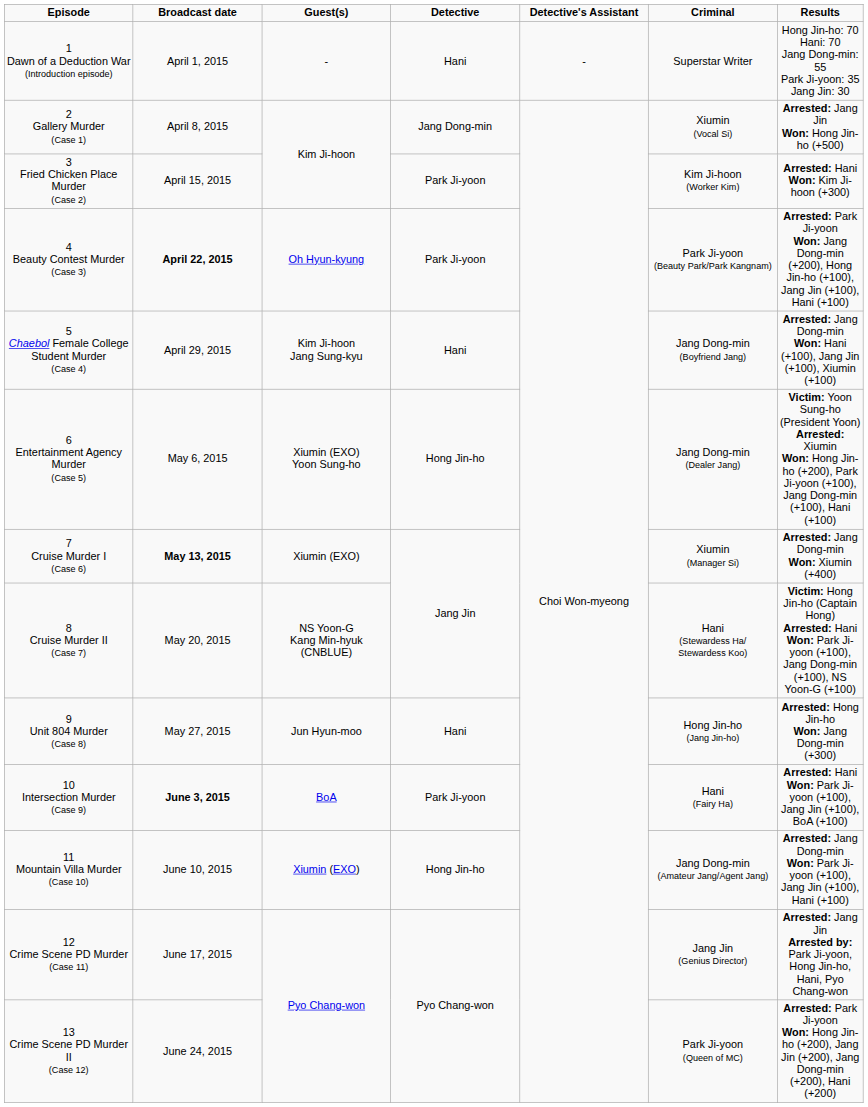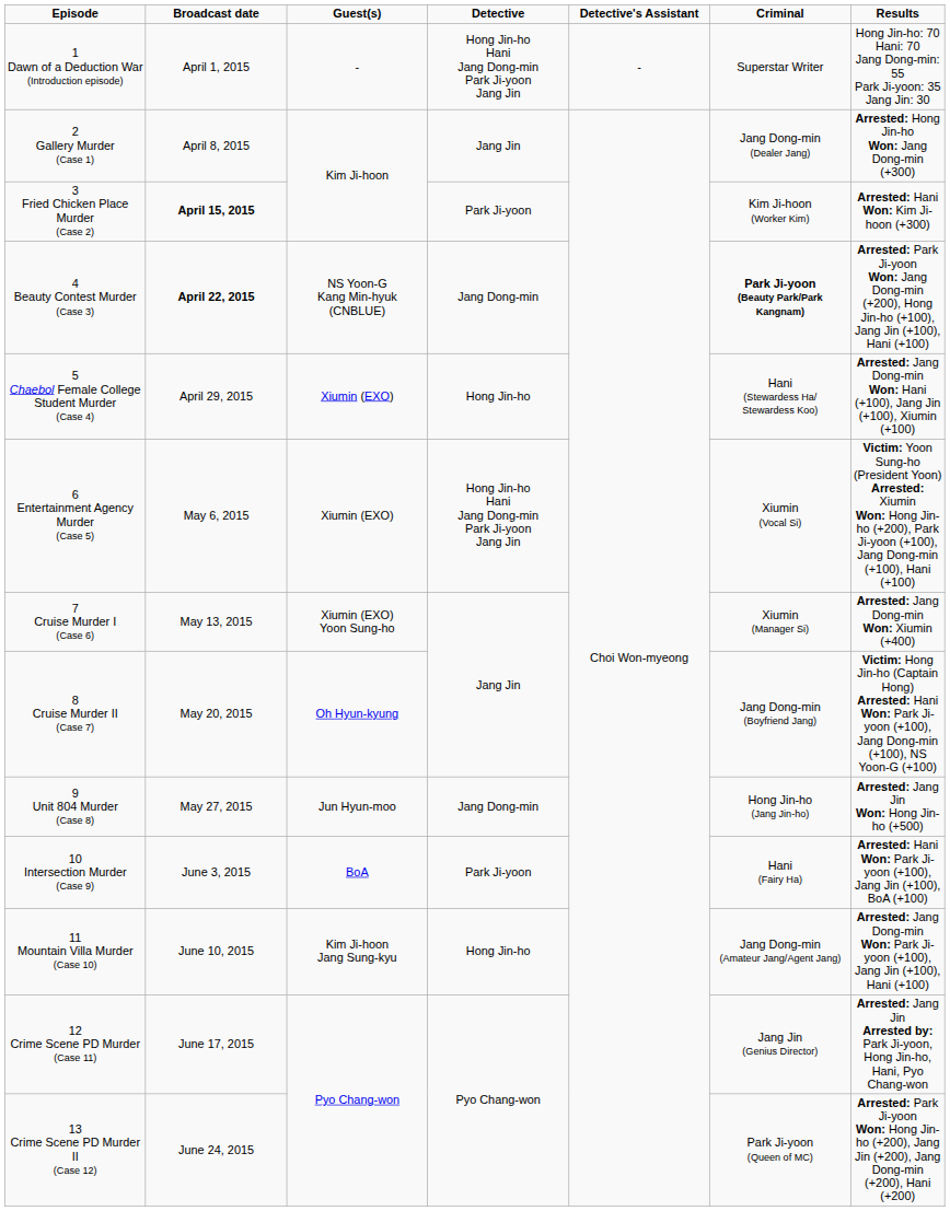1 Dawn of a Deduction War (Introduction episode) | Detective: Hani -> Hong Jin-ho Hani Jang Dong-min Park Ji-yoon Jang Jin
2 Gallery Murder (Case 1) | Detective: Jang Dong-min -> Jang Jin
2 Gallery Murder (Case 1) | Criminal: Xiumin (Vocal Si) -> Jang Dong-min (Dealer Jang)
2 Gallery Murder (Case 1) | Results: Arrested: Jang Jin Won: Hong Jin-ho (+500) -> Arrested: Hong Jin-ho Won: Jang Dong-min (+300)
3 Fried Chicken Place Murder (Case 2) | Broadcast date: normal -> bold
4 Beauty Contest Murder (Case 3) | Guest(s): Oh Hyun-kyung -> NS Yoon-G Kang Min-hyuk (CNBLUE)
4 Beauty Contest Murder (Case 3) | Detective: Park Ji-yoon -> Jang Dong-min
4 Beauty Contest Murder (Case 3) | Criminal: normal -> bold
5 Chaebol Female College Student Murder (Case 4) | Guest(s): Kim Ji-hoon Jang Sung-kyu -> Xiumin (EXO)
5 Chaebol Female College Student Murder (Case 4) | Detective: Hani -> Hong Jin-ho
5 Chaebol Female College Student Murder (Case 4) | Criminal: Jang Dong-min (Boyfriend Jang) -> Hani (Stewardess Ha/ Stewardess Koo)
6 Entertainment Agency Murder (Case 5) | Guest(s): Xiumin (EXO) Yoon Sung-ho -> Xiumin (EXO)
6 Entertainment Agency Murder (Case 5) | Detective: Hong Jin-ho -> Hong Jin-ho Hani Jang Dong-min Park Ji-yoon Jang Jin
6 Entertainment Agency Murder (Case 5) | Criminal: Jang Dong-min (Dealer Jang) -> Xiumin (Vocal Si)
7 Cruise Murder I (Case 6) | Broadcast date: bold -> normal
7 Cruise Murder I (Case 6) | Guest(s): Xiumin (EXO) -> Xiumin (EXO) Yoon Sung-ho
8 Cruise Murder II (Case 7) | Guest(s): NS Yoon-G Kang Min-hyuk (CNBLUE) -> Oh Hyun-kyung
8 Cruise Murder II (Case 7) | Criminal: Hani (Stewardess Ha/ Stewardess Koo) -> Jang Dong-min (Boyfriend Jang)
9 Unit 804 Murder (Case 8) | Detective: Hani -> Jang Dong-min
9 Unit 804 Murder (Case 8) | Results: Arrested: Hong Jin-ho Won: Jang Dong-min (+300) -> Arrested: Jang Jin Won: Hong Jin-ho (+500)
10 Intersection Murder (Case 9) | Broadcast date: bold -> normal
11 Mountain Villa Murder (Case 10) | Guest(s): Xiumin (EXO) -> Kim Ji-hoon Jang Sung-kyu
